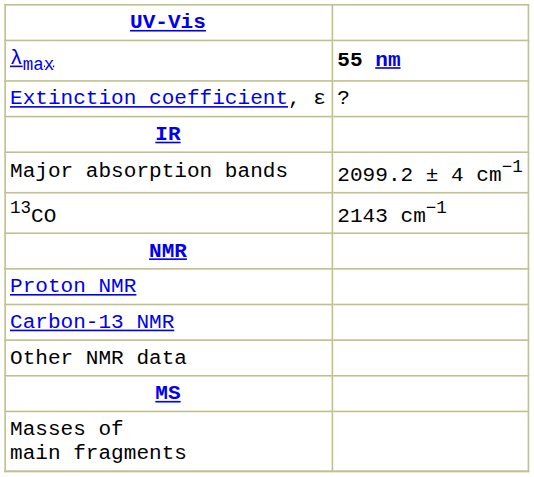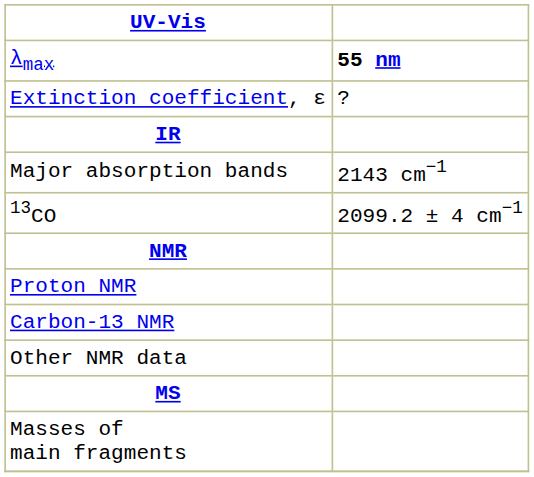Major absorption bands | column 2: 2099.2 ± 4 cm−1 -> 2143 cm−1
13CO | column 2: 2143 cm−1 -> 2099.2 ± 4 cm−1
